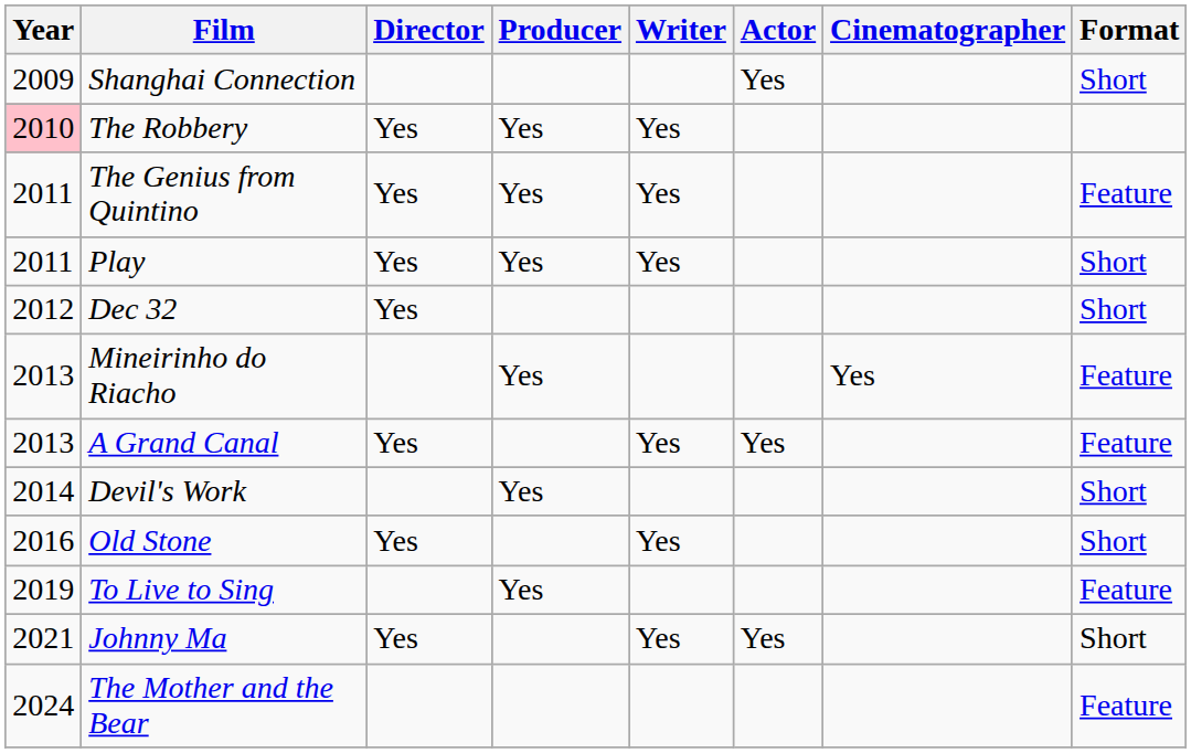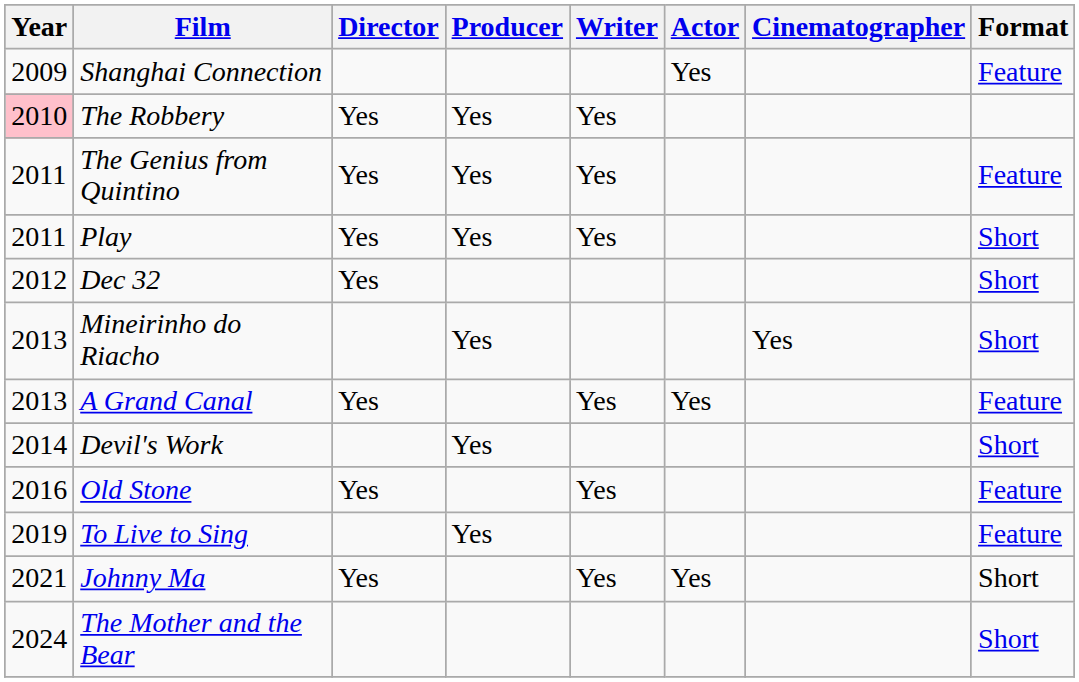Shanghai Connection | Format: Short -> Feature
Mineirinho do Riacho | Format: Feature -> Short
Old Stone | Format: Short -> Feature
The Mother and the Bear | Format: Feature -> Short
